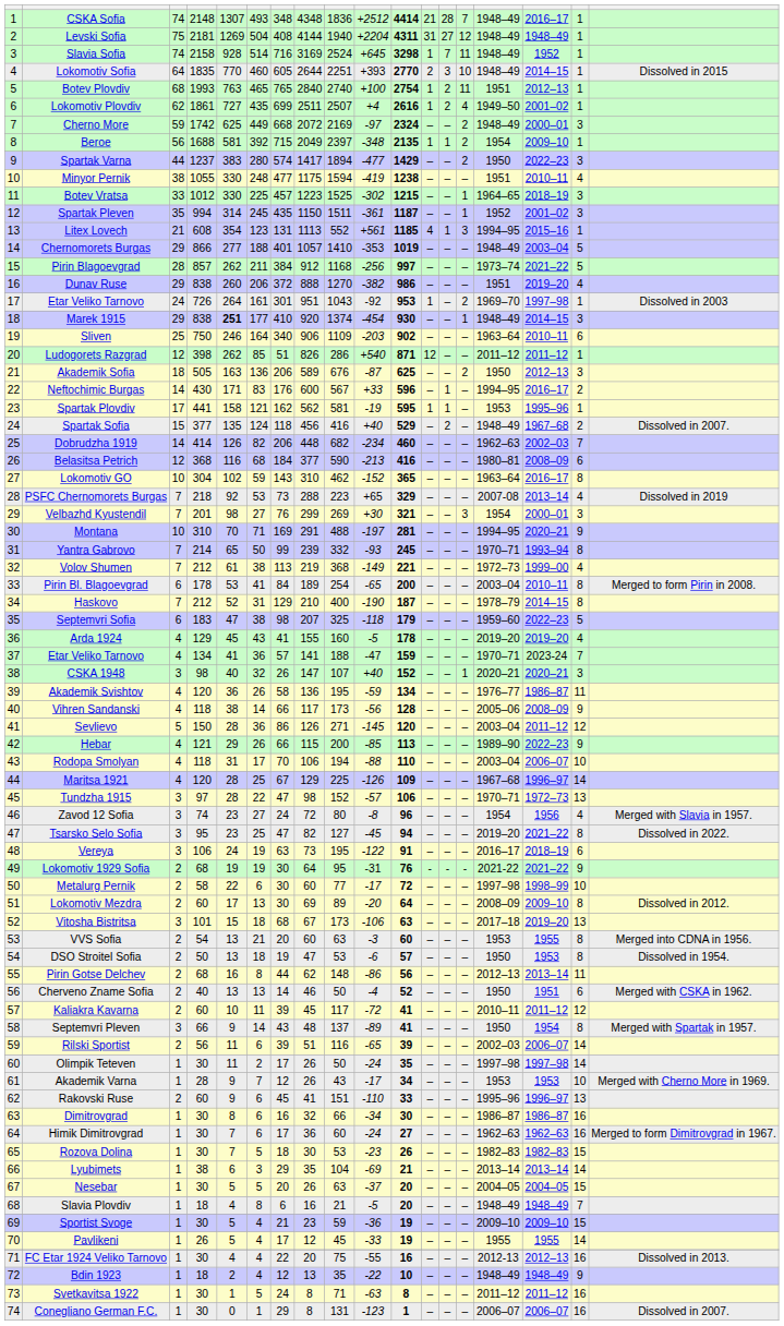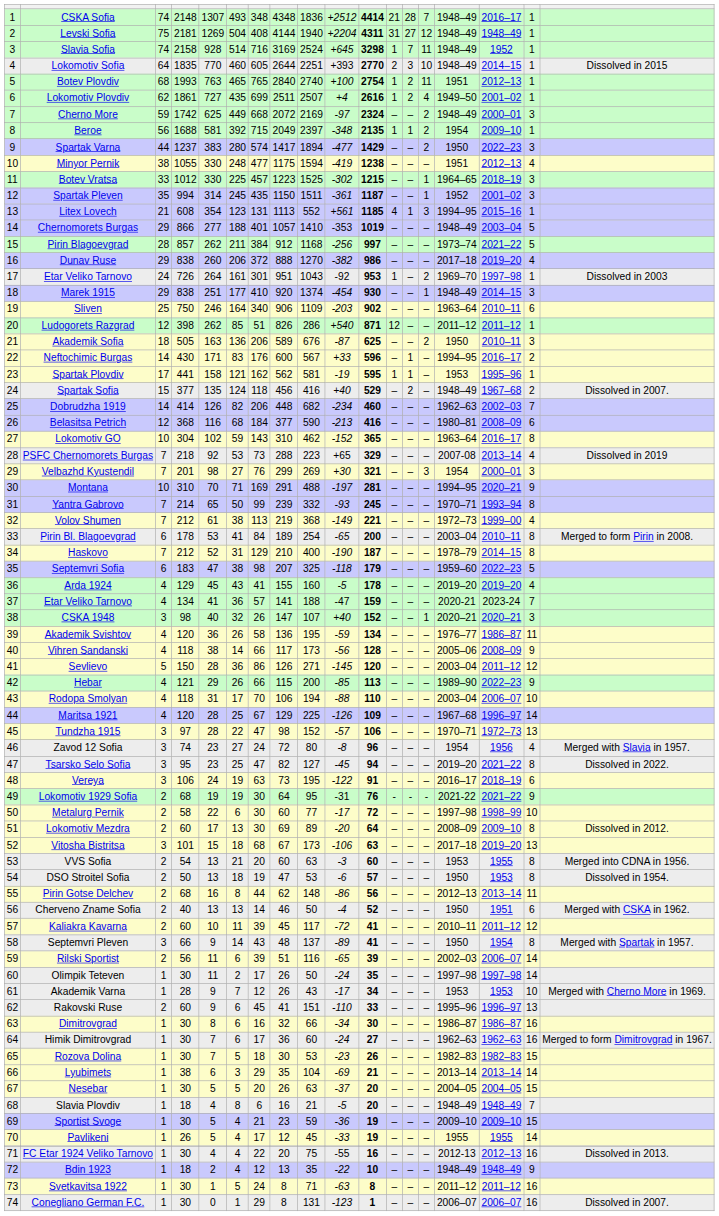Minyor Pernik | column 16: 2010–11 -> 2012–13
Dunav Ruse | column 15: 1951 -> 2017–18
Marek 1915 | column 5: bold -> normal
Akademik Sofia | column 16: 2012–13 -> 2010–11
37 / Etar Veliko Tarnovo | column 15: 1970–71 -> 2020-21
